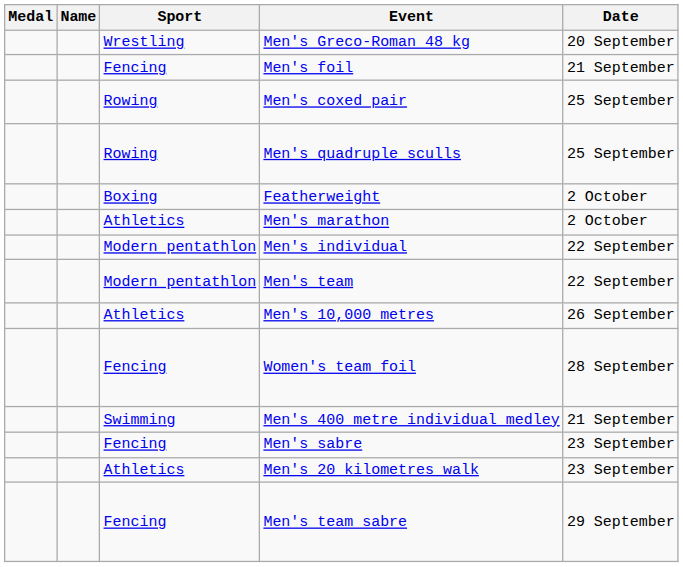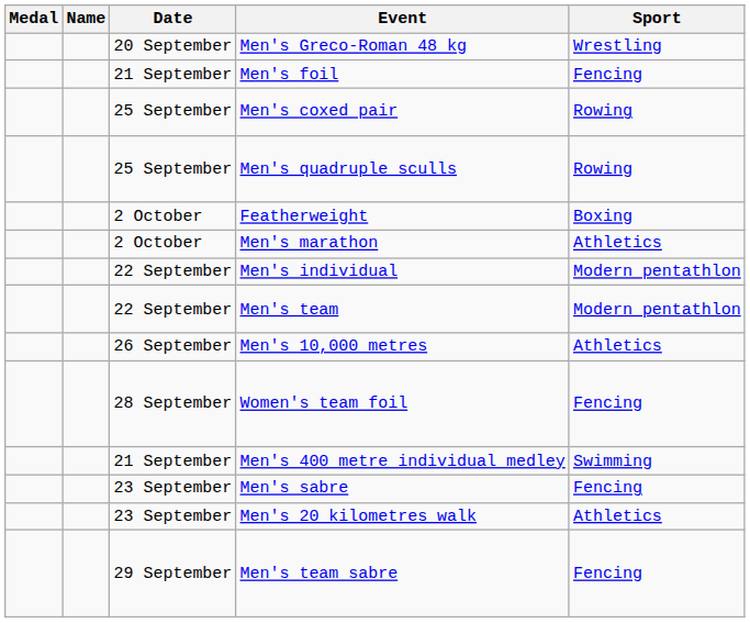columns swapped: Sport <-> Date
